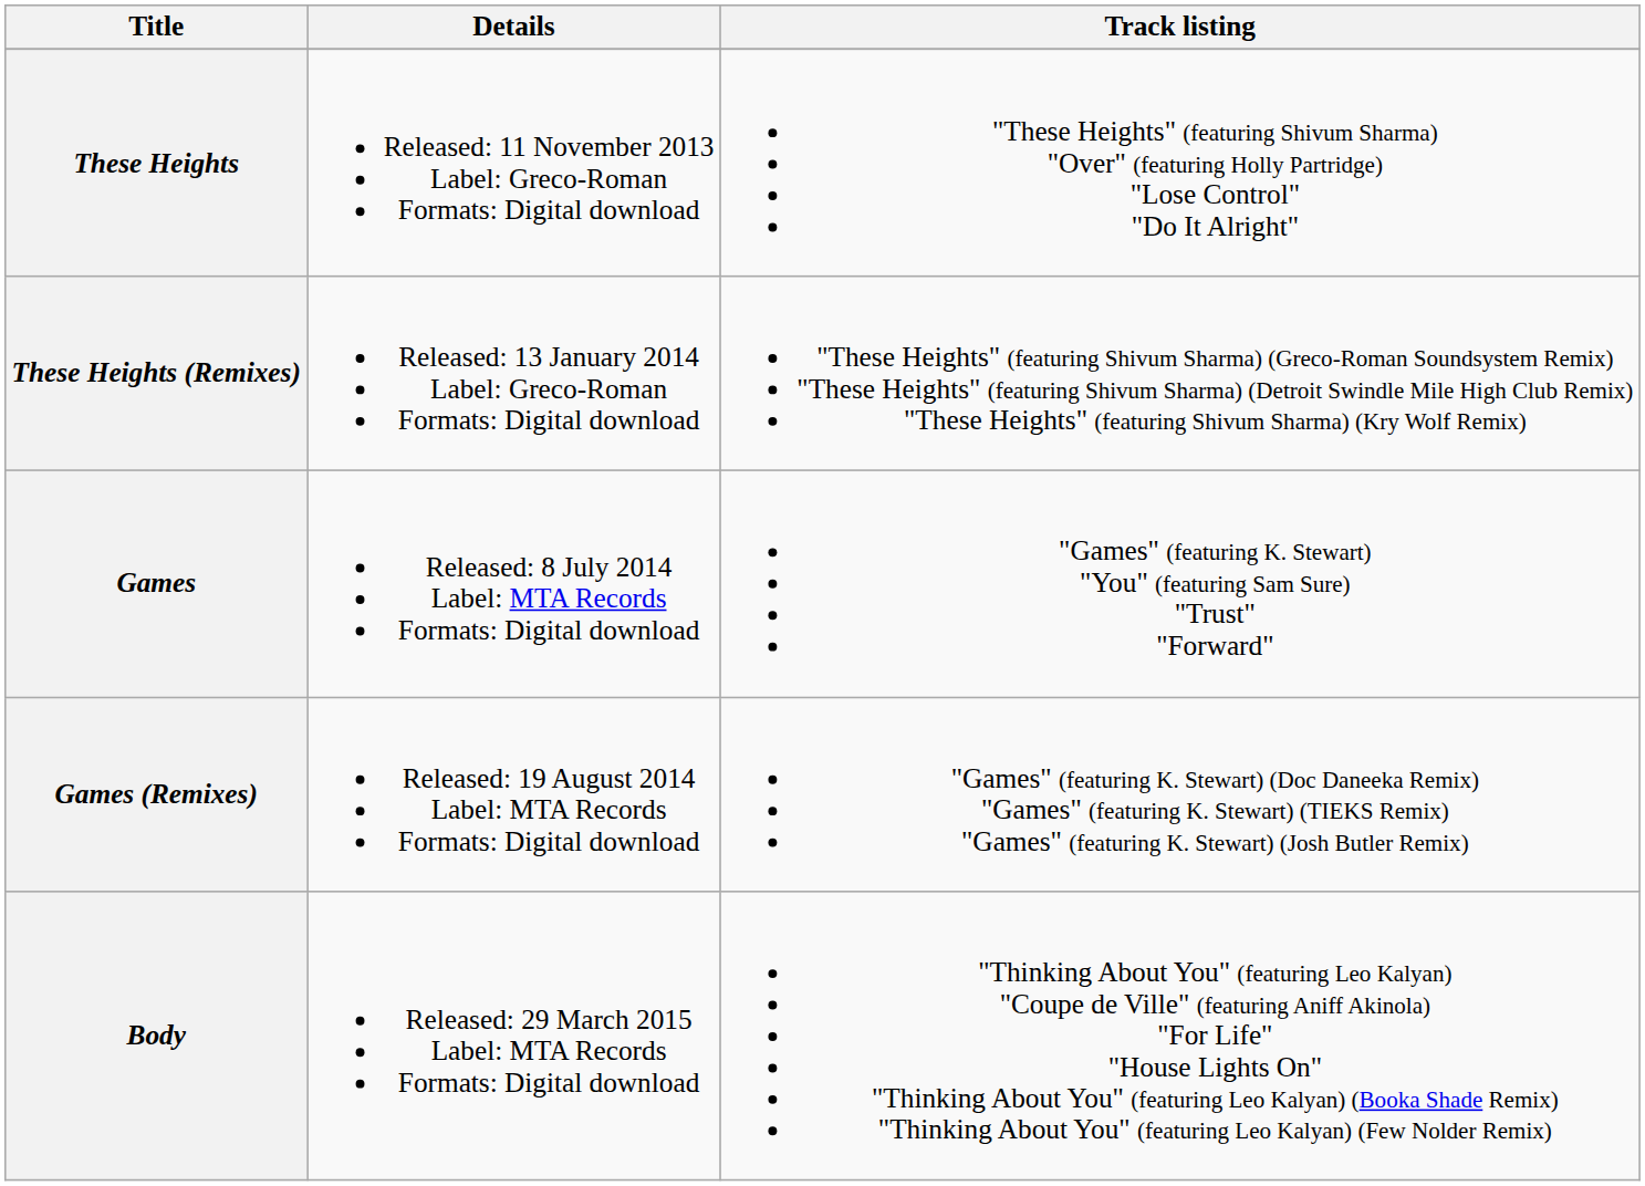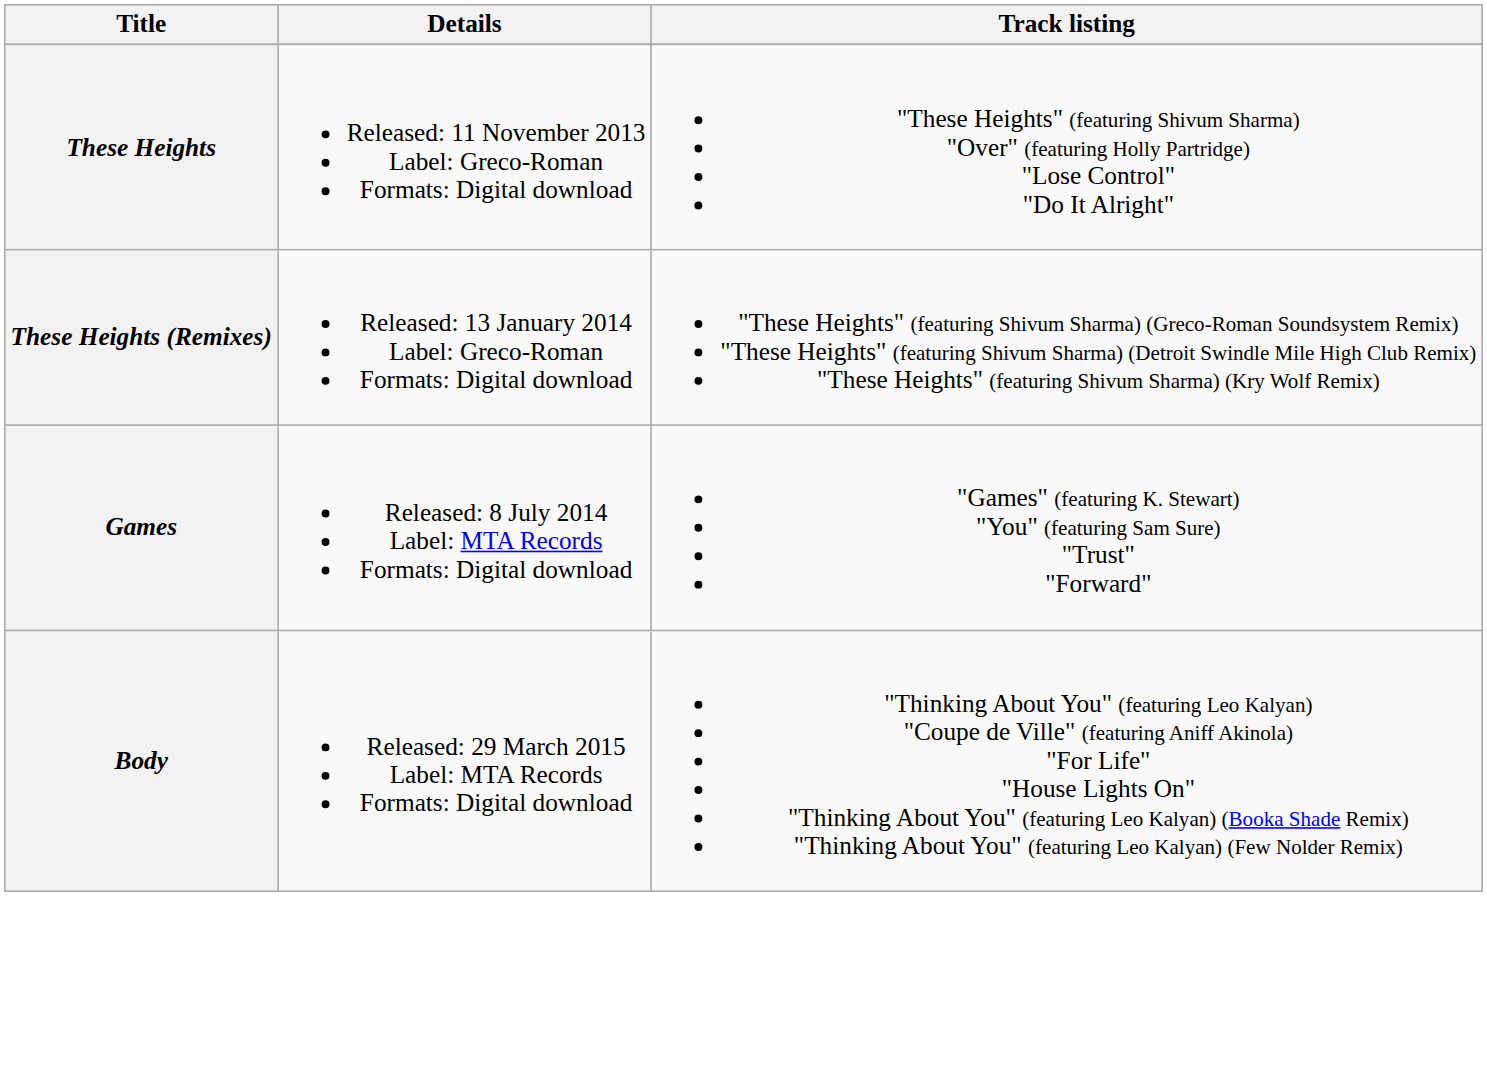- row: Games (Remixes) | Released: 19 August 2014 Label: MTA Records Formats: Digital download | "Games" (featuring K. Stewart) (Doc Daneeka Remix) "Games" (featuring K. Stewart) (TIEKS Remix) "Games" (featuring K. Stewart) (Josh Butler Remix)
